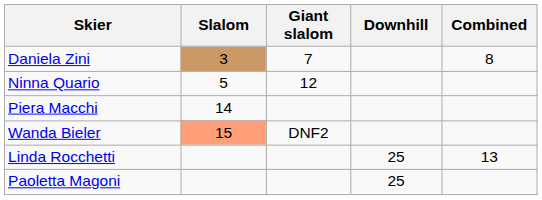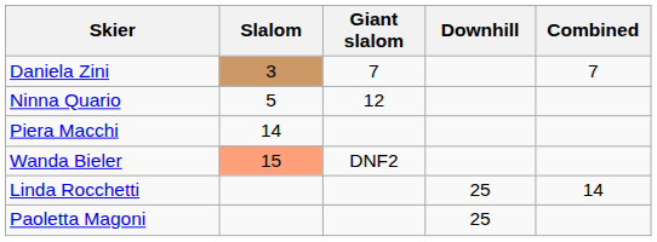Daniela Zini | Combined: 8 -> 7
Linda Rocchetti | Combined: 13 -> 14
